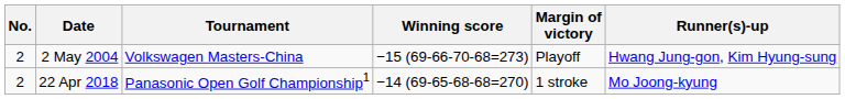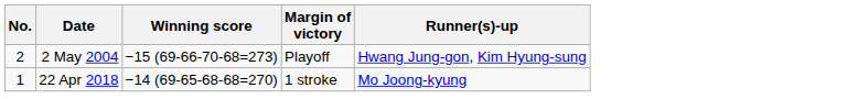- column: Tournament | Volkswagen Masters-China | Panasonic Open Golf Championship1
22 Apr 2018 | No.: 2 -> 1
